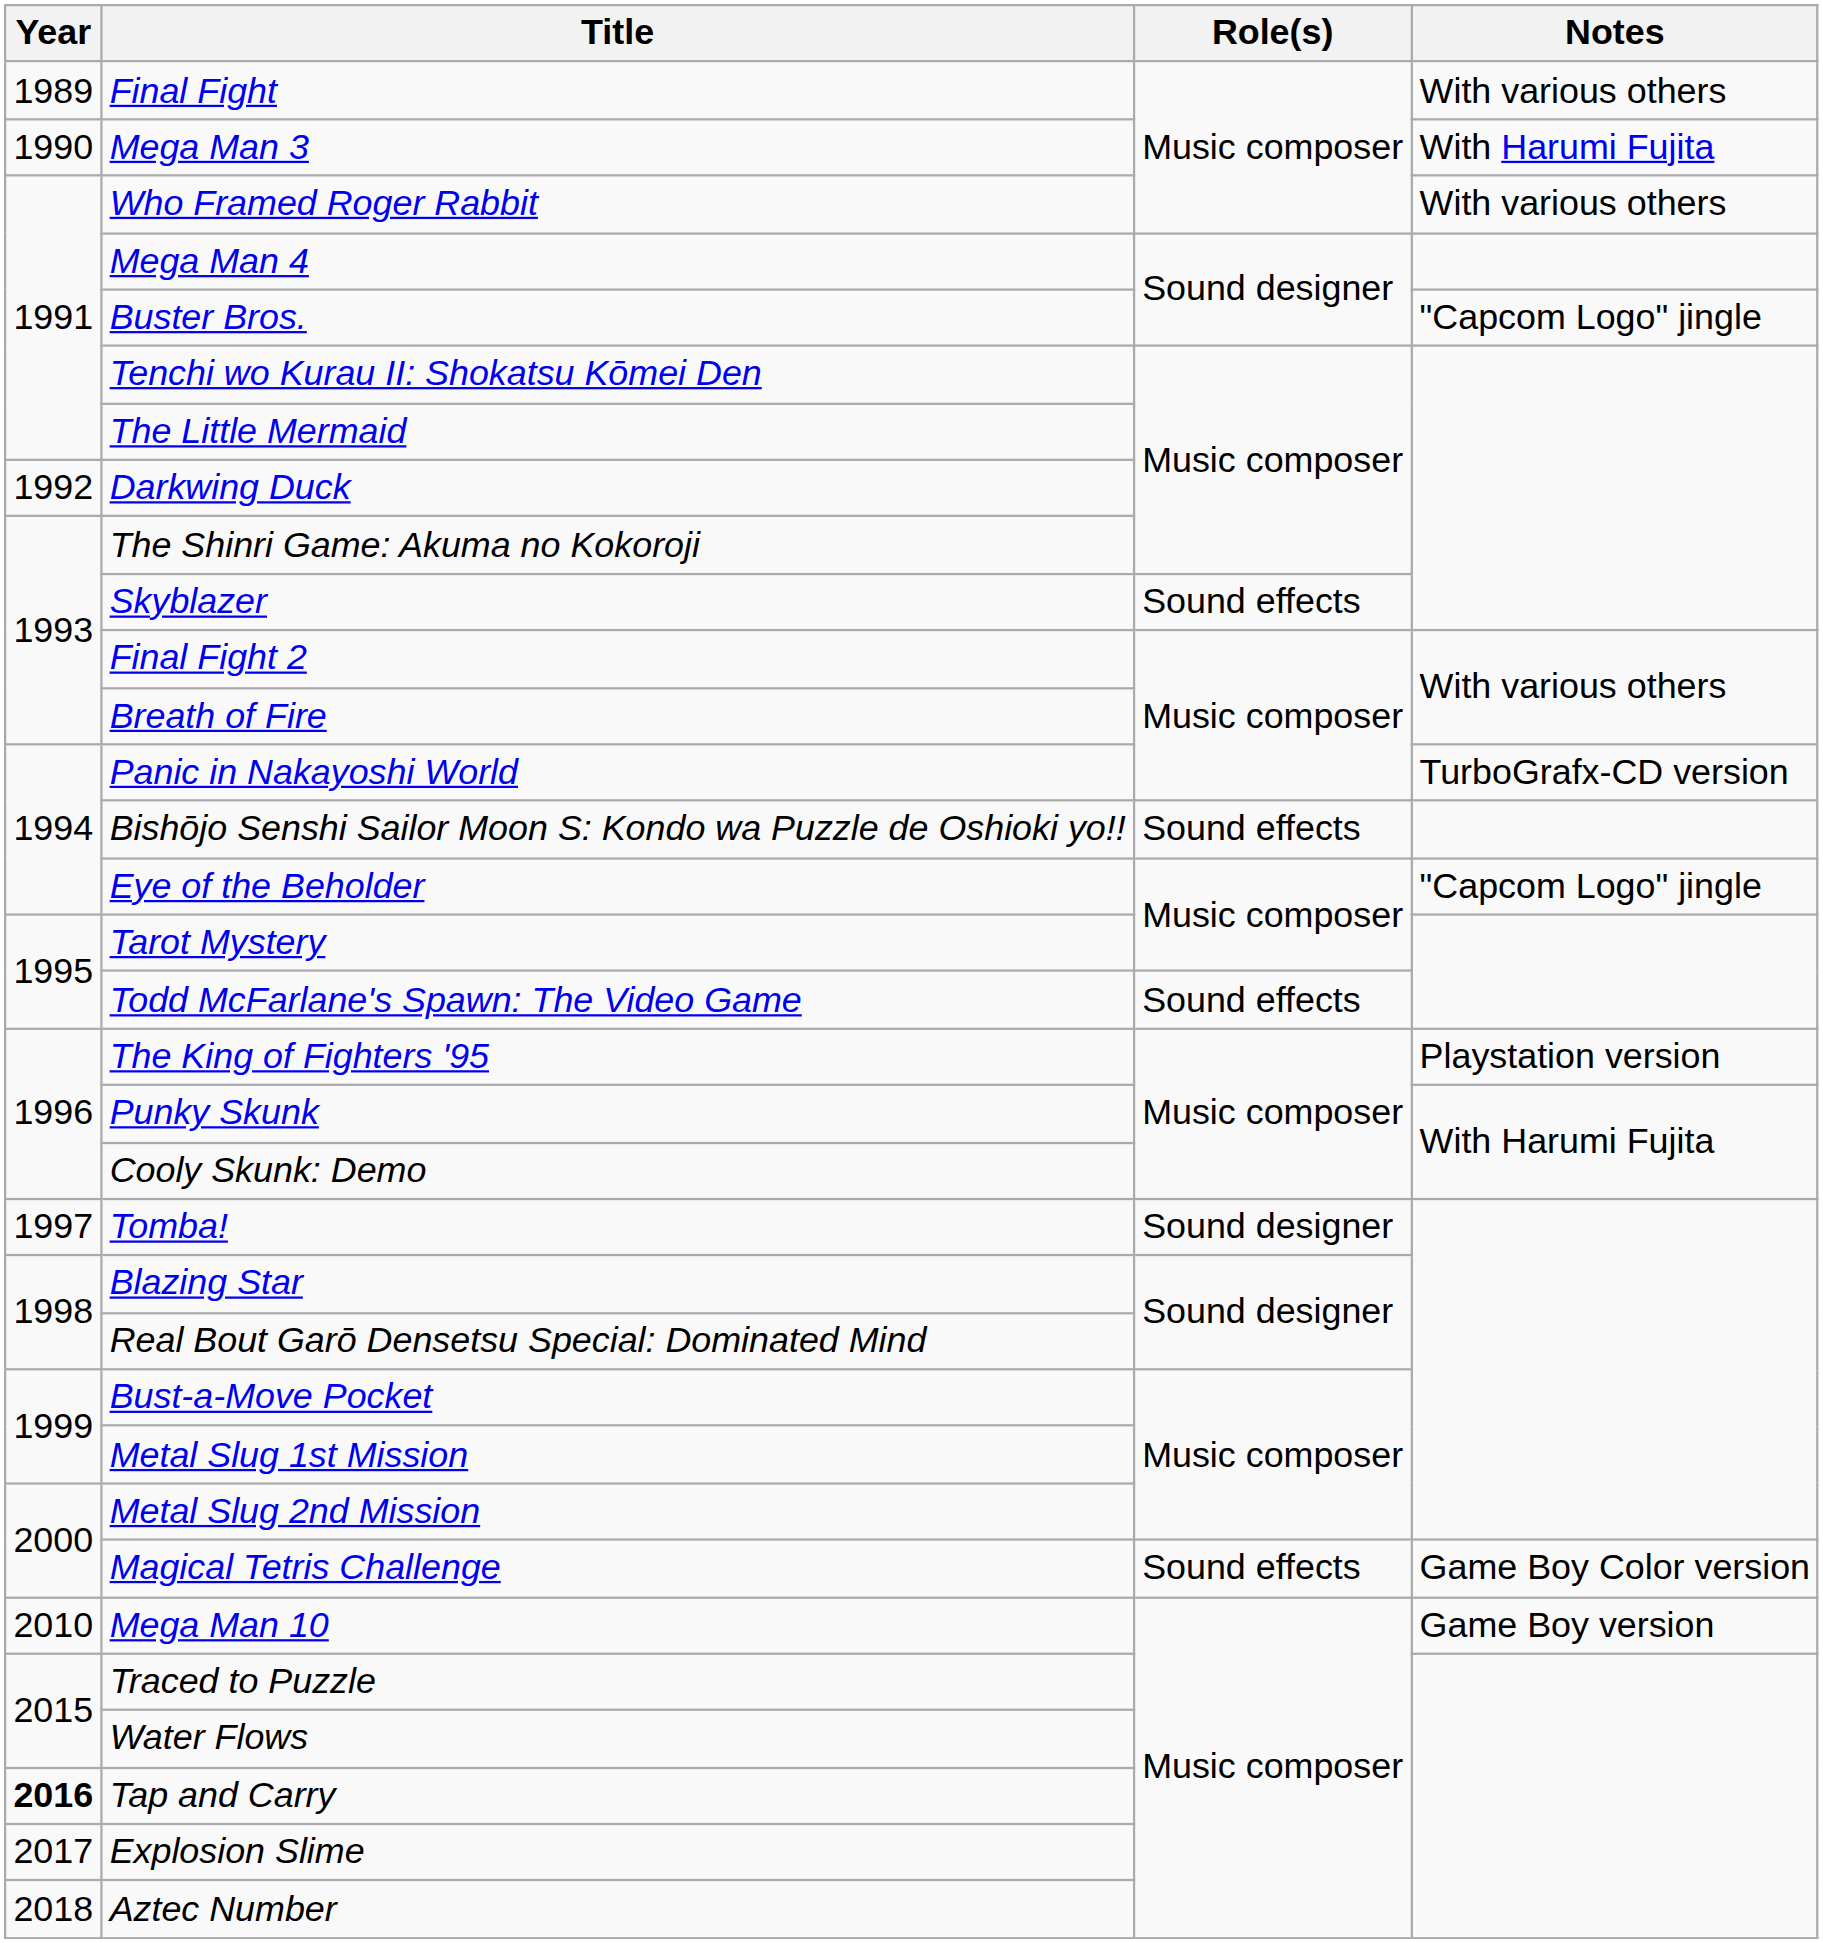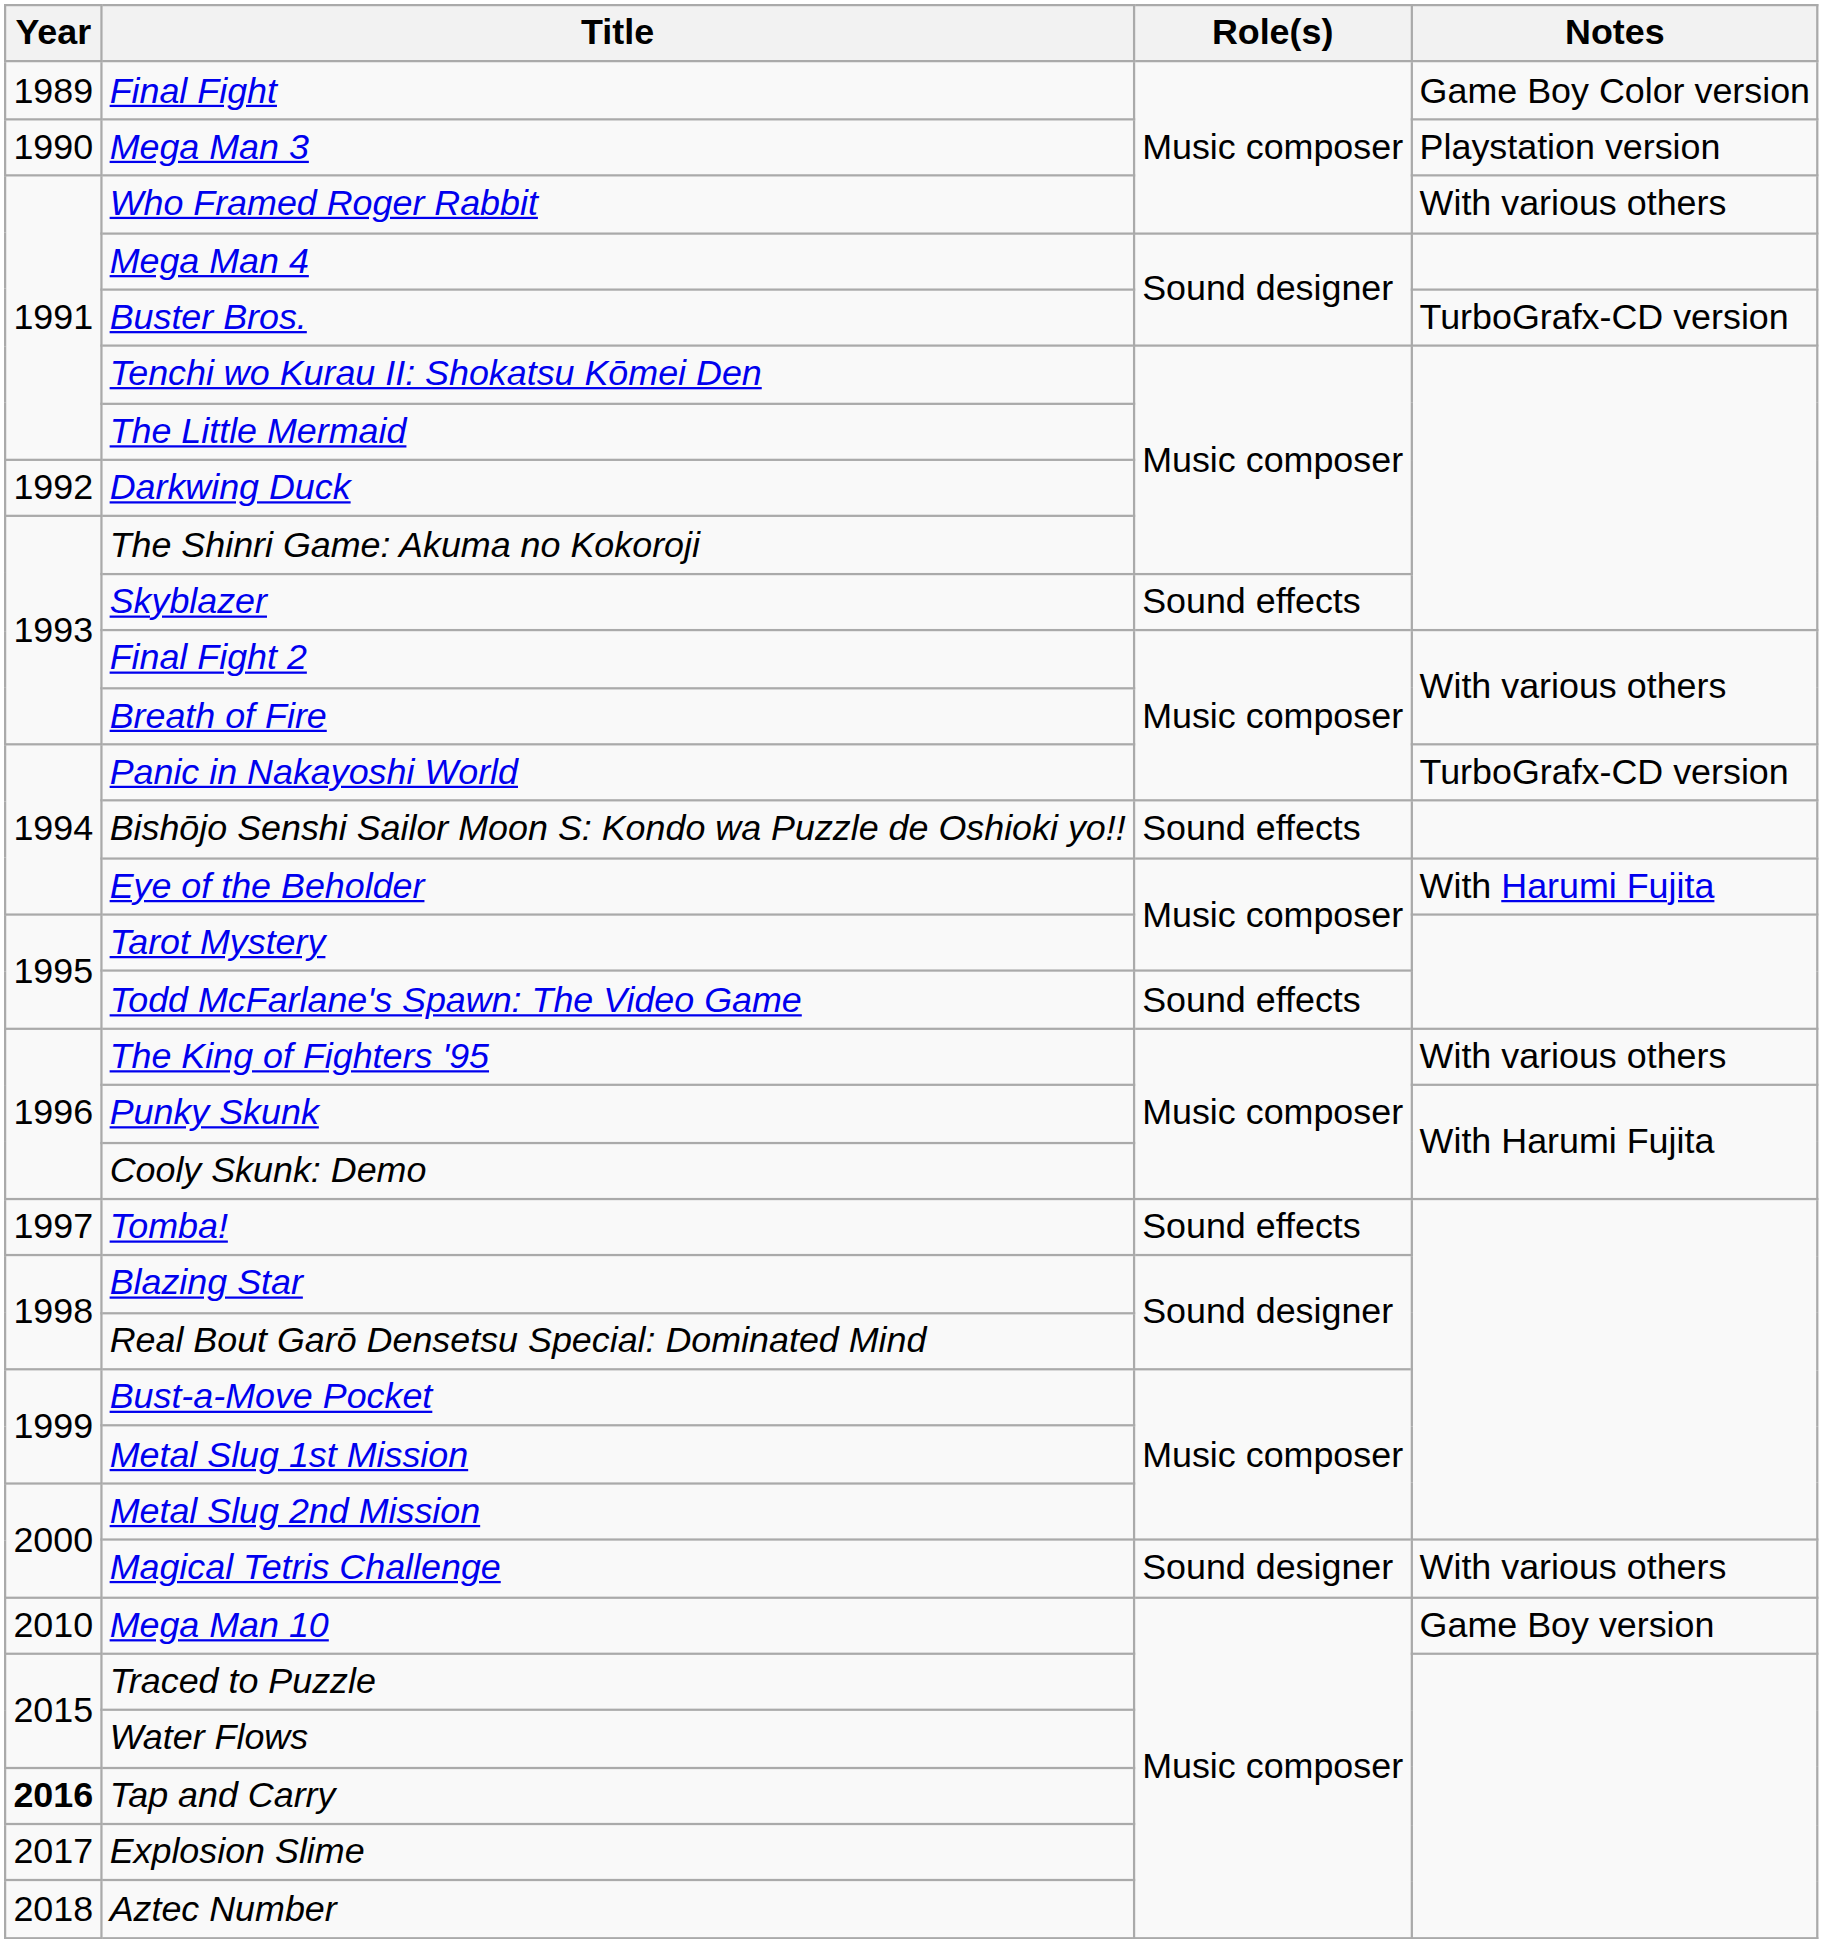Final Fight | Notes: With various others -> Game Boy Color version
Mega Man 3 | Notes: With Harumi Fujita -> Playstation version
Buster Bros. | Notes: "Capcom Logo" jingle -> TurboGrafx-CD version
Eye of the Beholder | Notes: "Capcom Logo" jingle -> With Harumi Fujita
The King of Fighters '95 | Notes: Playstation version -> With various others
Tomba! | Role(s): Sound designer -> Sound effects
Magical Tetris Challenge | Role(s): Sound effects -> Sound designer
Magical Tetris Challenge | Notes: Game Boy Color version -> With various others
